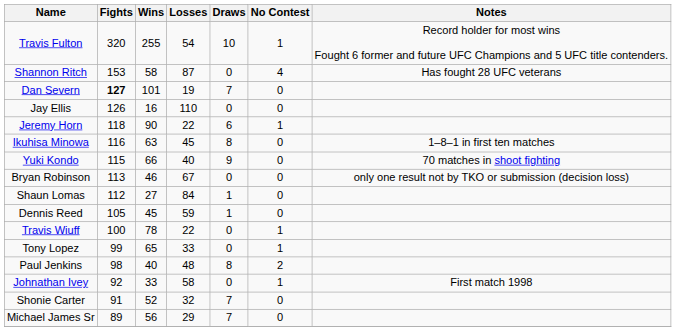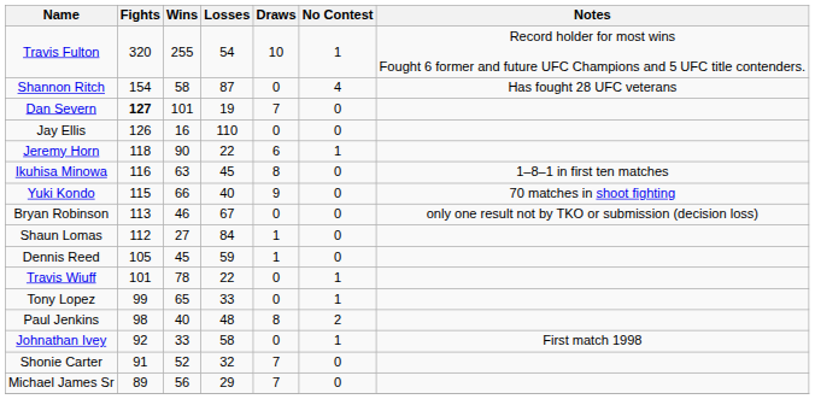Shannon Ritch | Fights: 153 -> 154
Travis Wiuff | Fights: 100 -> 101
